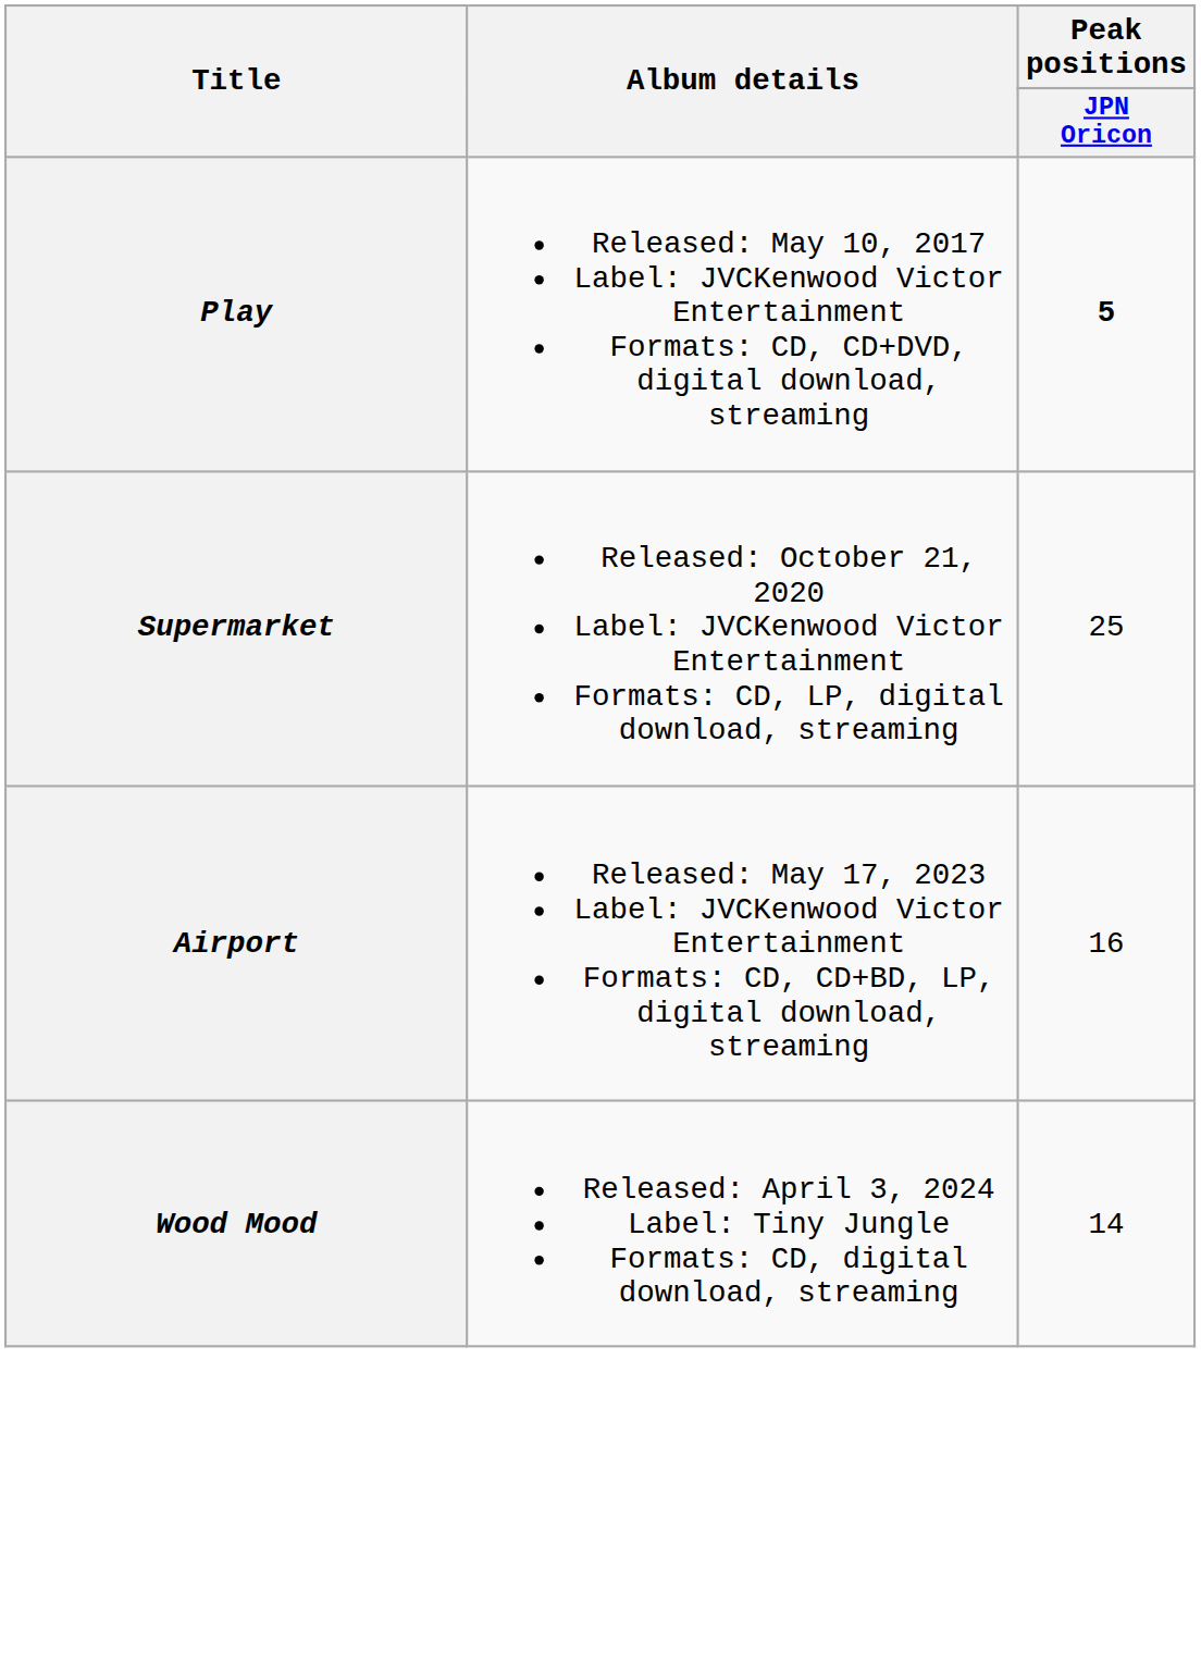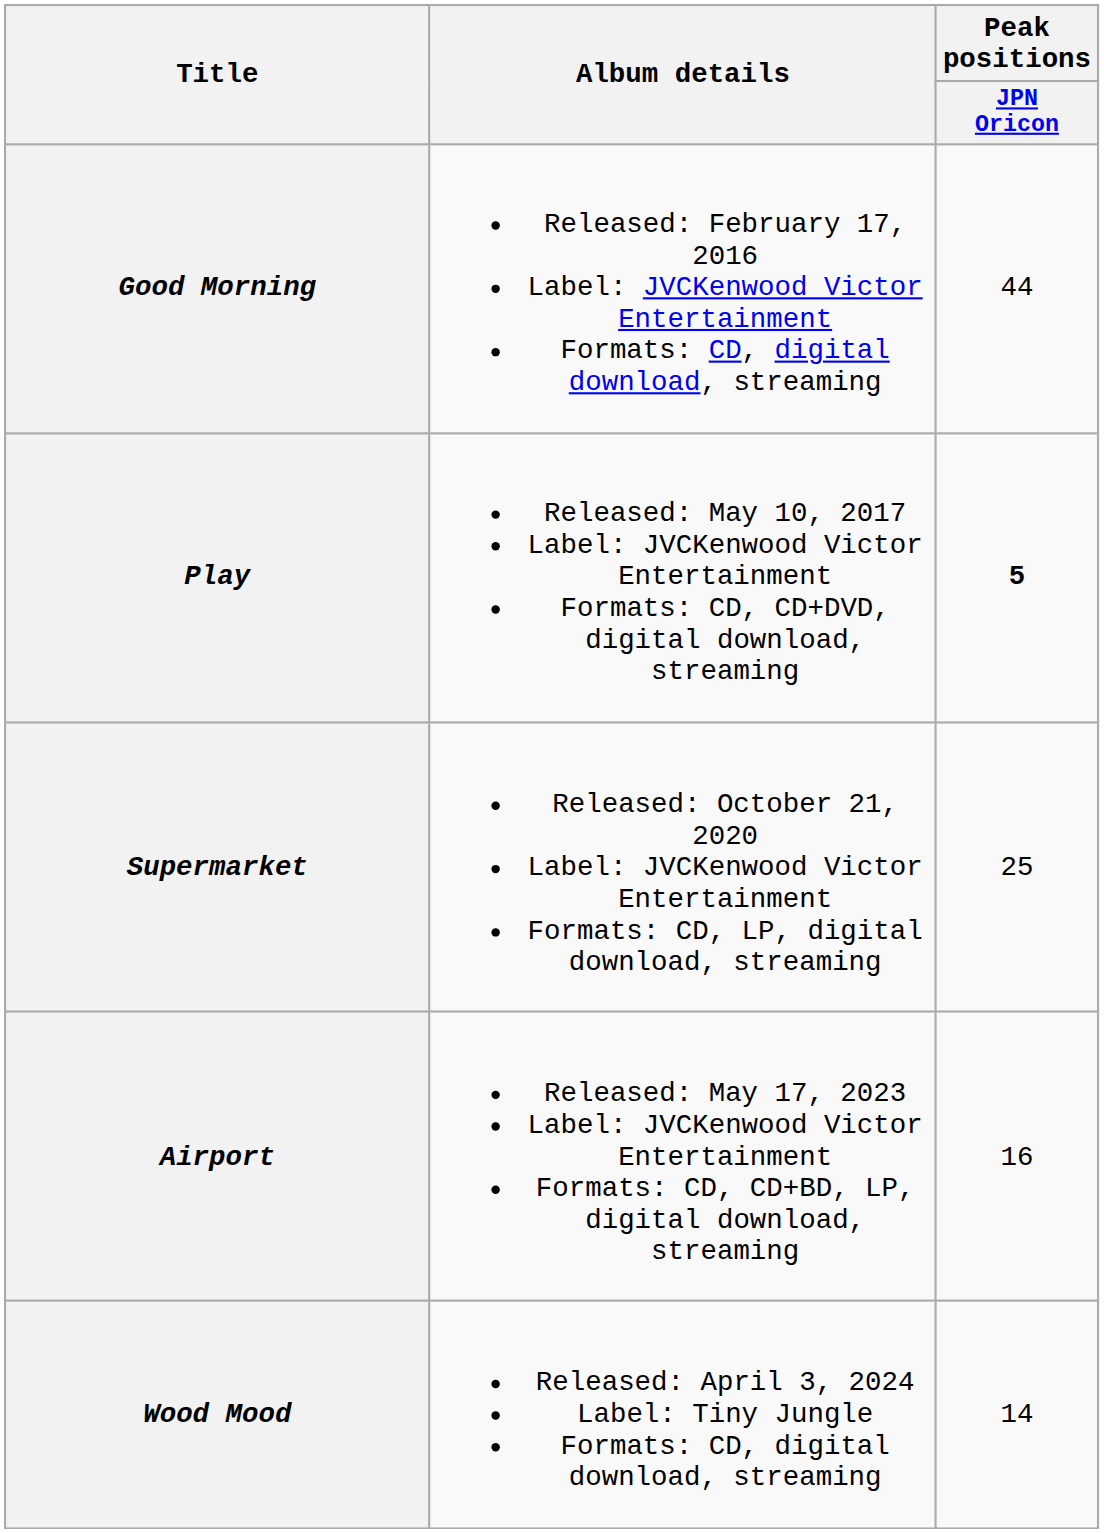+ row: Good Morning | Released: February 17, 2016 Label: JVCKenwood Victor Entertainment Formats: CD, digital download, streaming | 44
